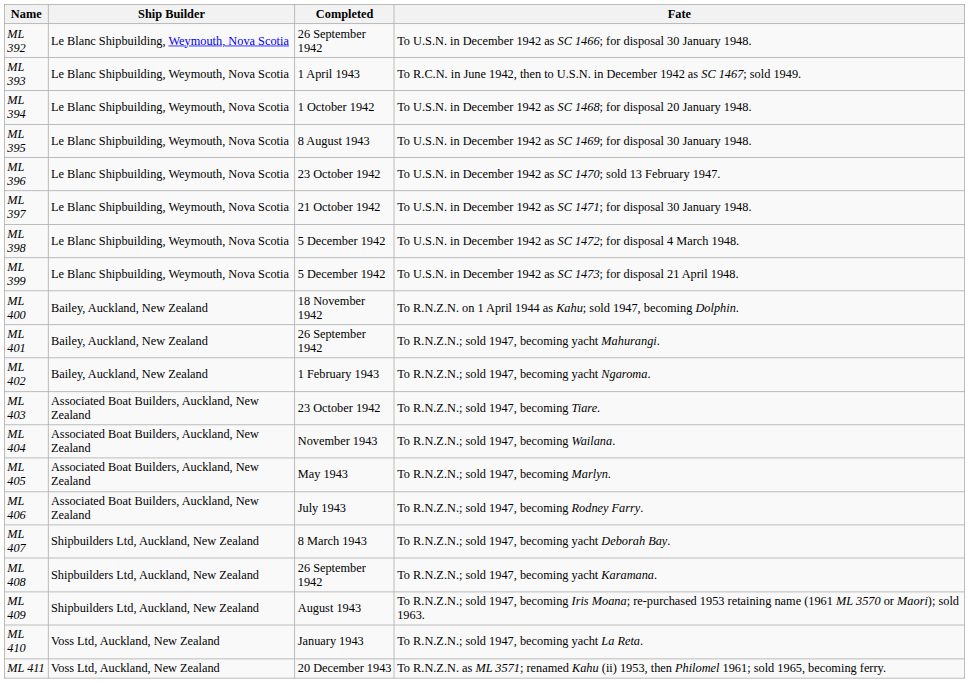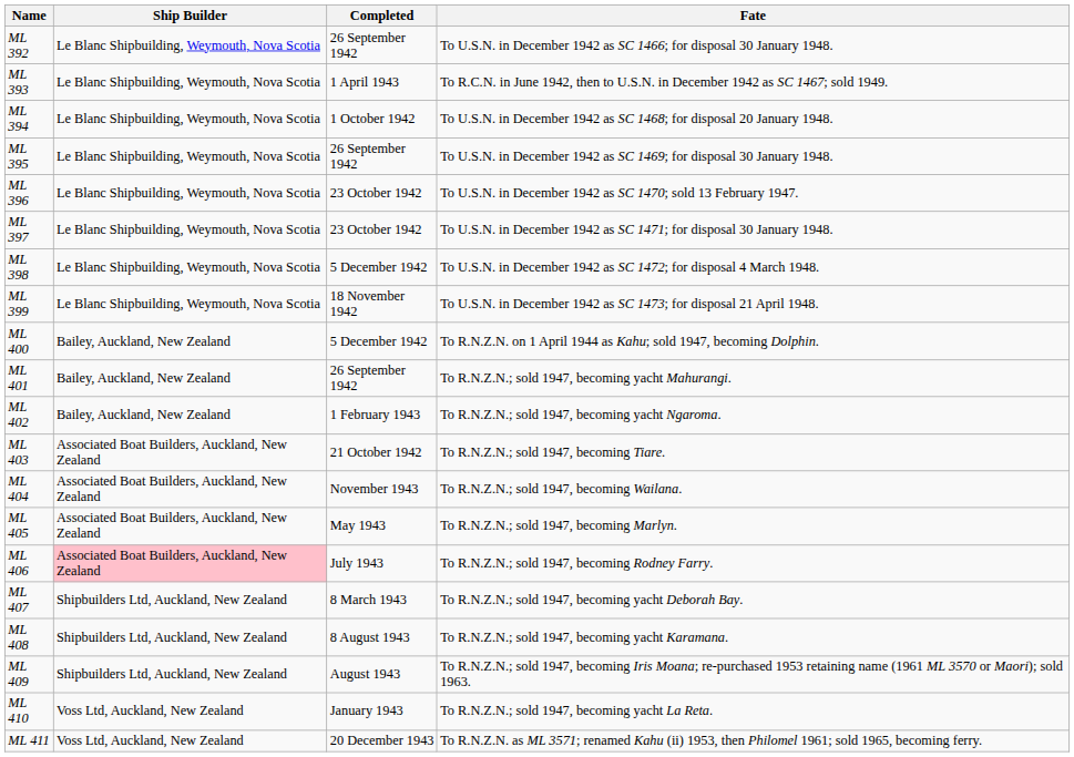ML 395 | Completed: 8 August 1943 -> 26 September 1942
ML 397 | Completed: 21 October 1942 -> 23 October 1942
ML 399 | Completed: 5 December 1942 -> 18 November 1942
ML 400 | Completed: 18 November 1942 -> 5 December 1942
ML 403 | Completed: 23 October 1942 -> 21 October 1942
ML 406 | Ship Builder: no background -> pink background
ML 408 | Completed: 26 September 1942 -> 8 August 1943
